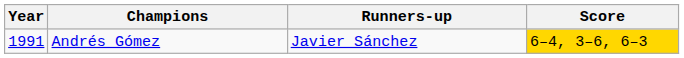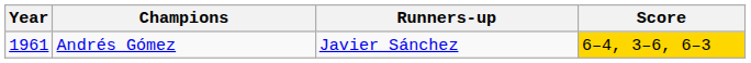Andrés Gómez | Year: 1991 -> 1961
